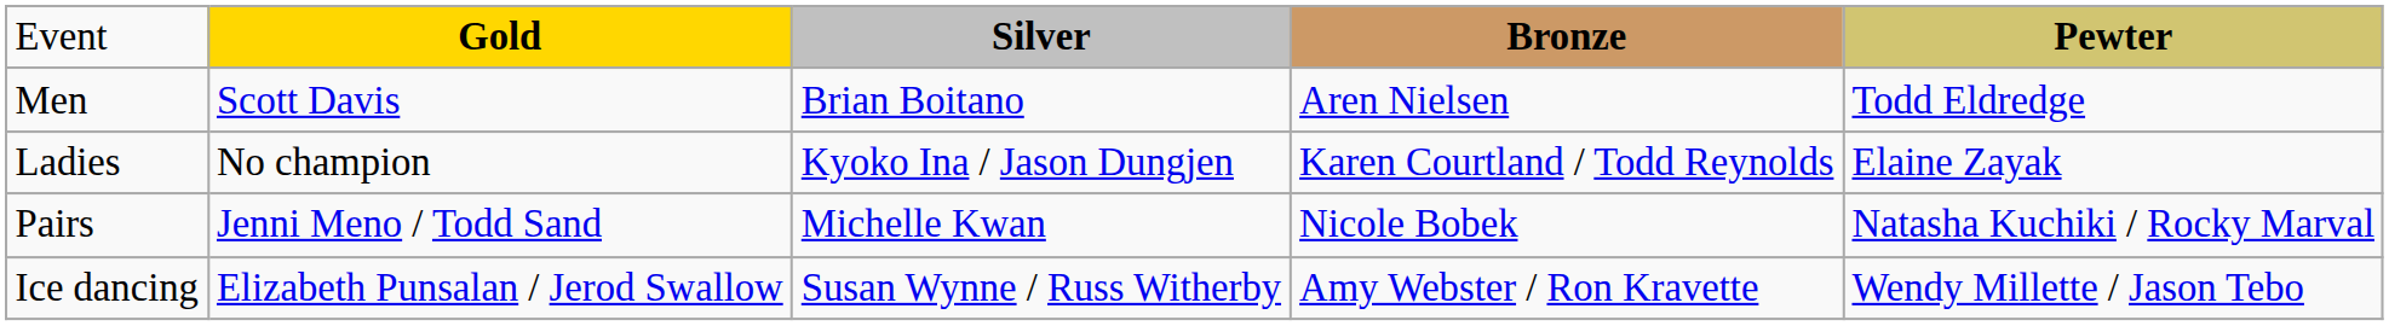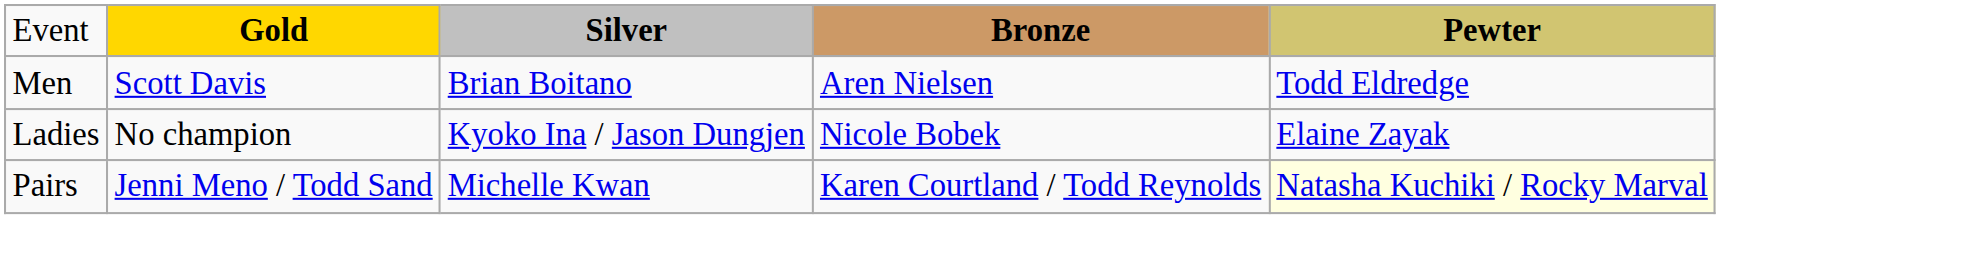Ladies | column 4: Karen Courtland / Todd Reynolds -> Nicole Bobek
Pairs | column 4: Nicole Bobek -> Karen Courtland / Todd Reynolds
Pairs | column 5: no background -> lightyellow background
- row: Ice dancing | Elizabeth Punsalan / Jerod Swallow | Susan Wynne / Russ Witherby | Amy Webster / Ron Kravette | Wendy Millette / Jason Tebo
